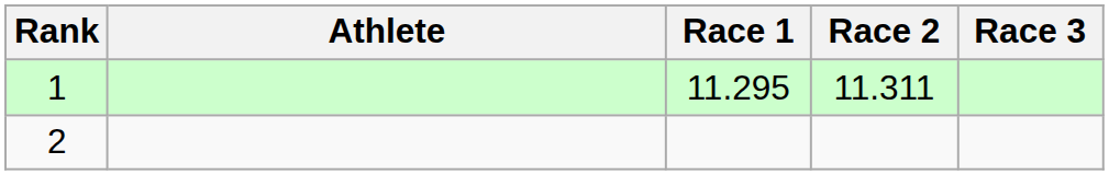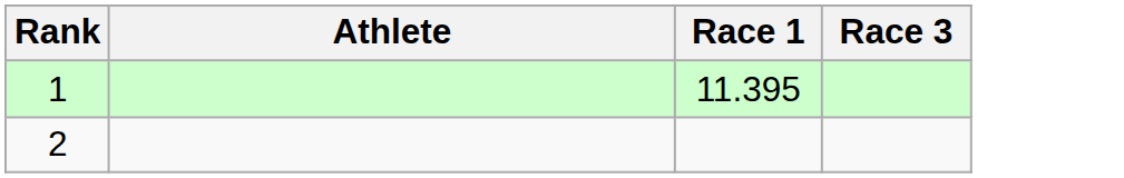- column: Race 2 | 11.311
1 | Race 1: 11.295 -> 11.395
